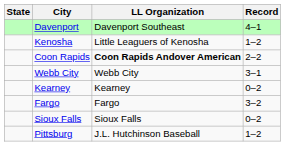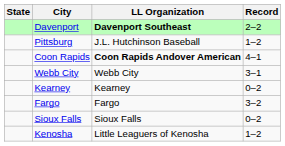Davenport | LL Organization: normal -> bold
Davenport | Record: 4–1 -> 2–2
rows swapped: Pittsburg <-> Kenosha
Coon Rapids | Record: 2–2 -> 4–1
